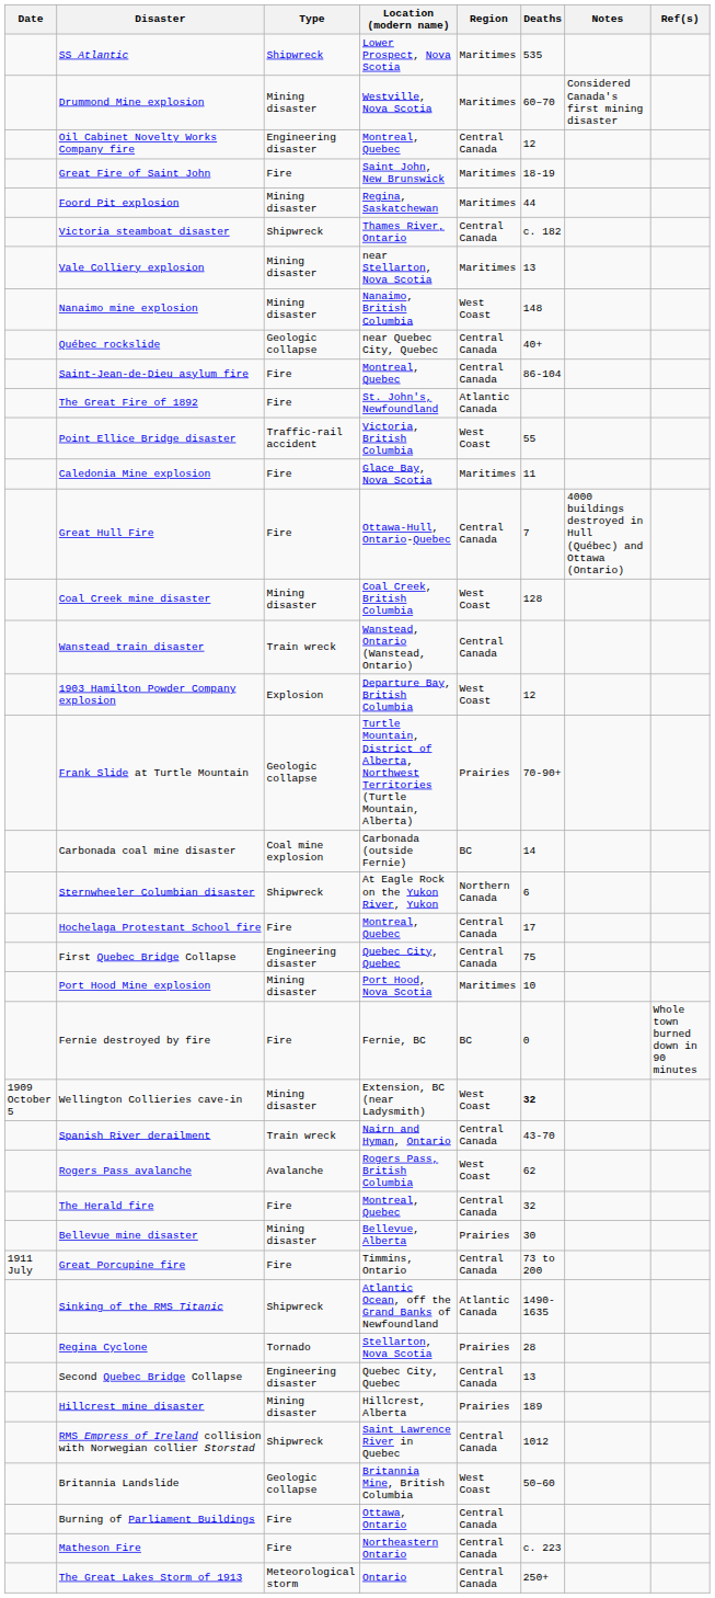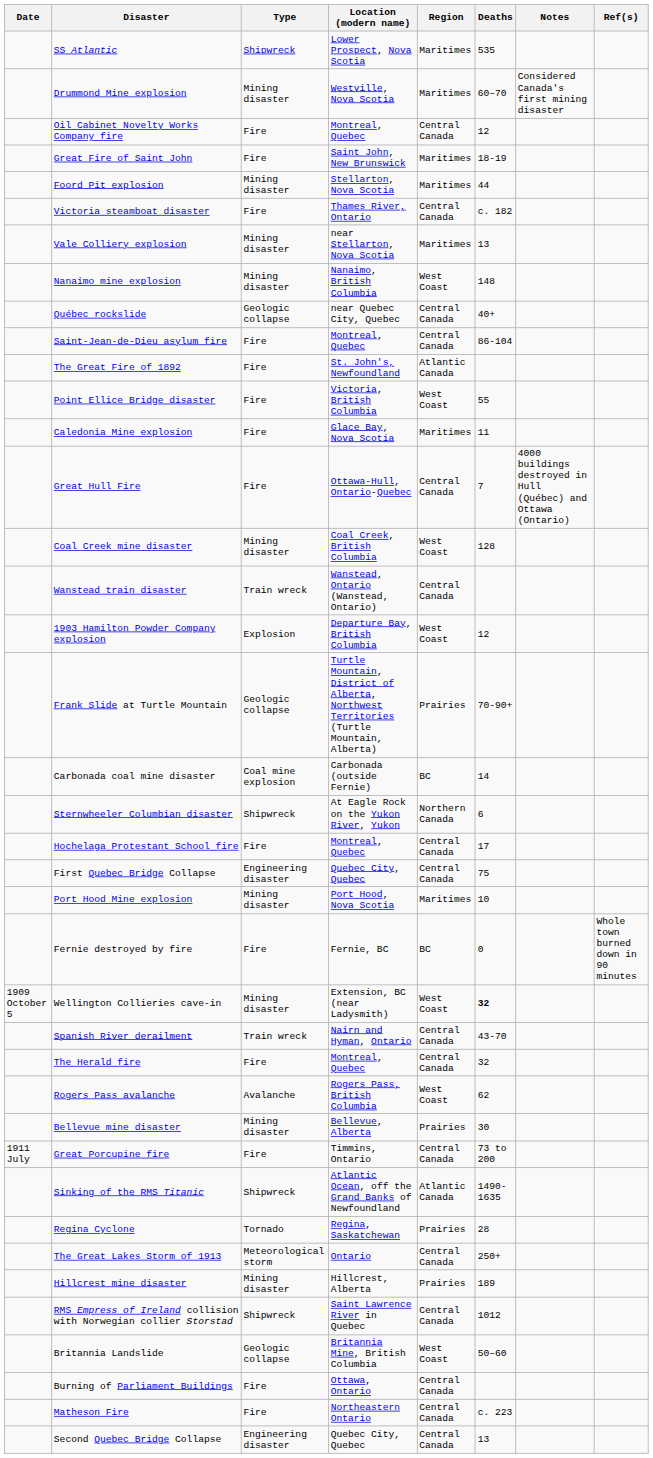Oil Cabinet Novelty Works Company fire | Type: Engineering disaster -> Fire
Foord Pit explosion | Location (modern name): Regina, Saskatchewan -> Stellarton, Nova Scotia
Victoria steamboat disaster | Type: Shipwreck -> Fire
Point Ellice Bridge disaster | Type: Traffic-rail accident -> Fire
rows swapped: Rogers Pass avalanche <-> The Herald fire
Regina Cyclone | Location (modern name): Stellarton, Nova Scotia -> Regina, Saskatchewan
rows swapped: The Great Lakes Storm of 1913 <-> Second Quebec Bridge Collapse
